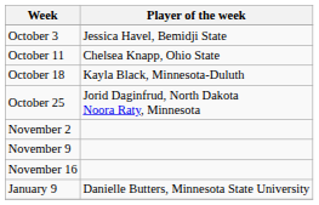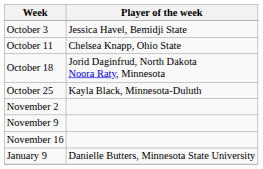October 18 | Player of the week: Kayla Black, Minnesota-Duluth -> Jorid Daginfrud, North Dakota Noora Raty, Minnesota
October 25 | Player of the week: Jorid Daginfrud, North Dakota Noora Raty, Minnesota -> Kayla Black, Minnesota-Duluth
